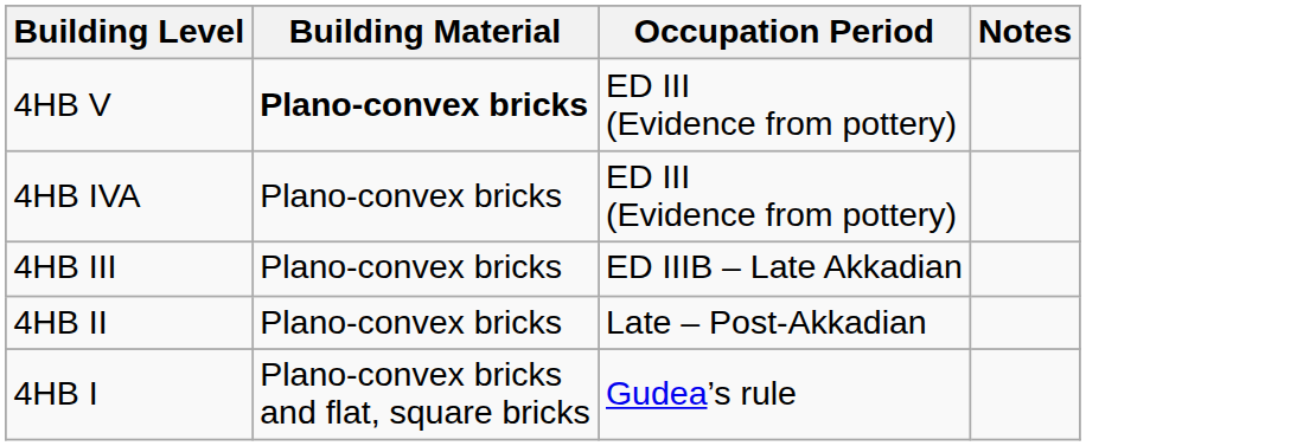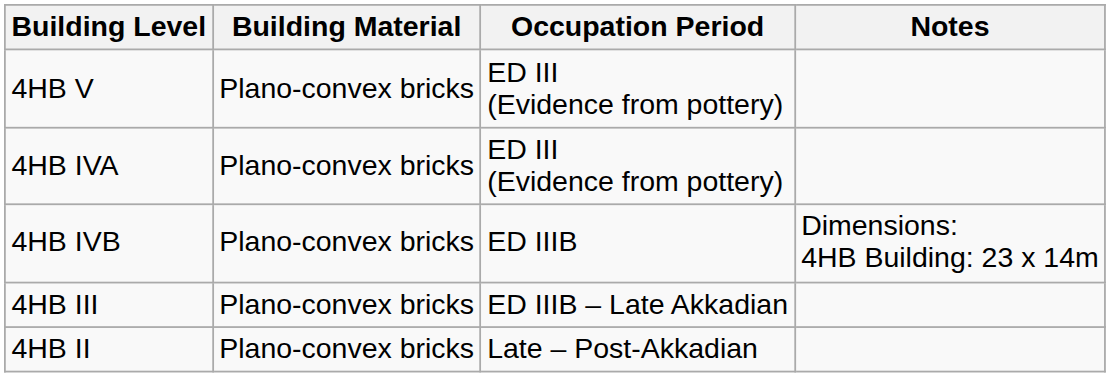4HB V | Building Material: bold -> normal
+ row: 4HB IVB | Plano-convex bricks | ED IIIB | Dimensions: 4HB Building: 23 x 14m
- row: 4HB I | Plano-convex bricks and flat, square bricks | Gudea’s rule
